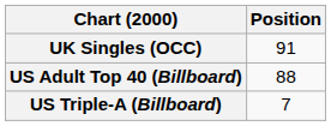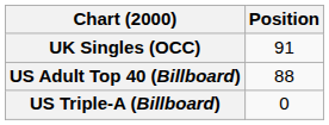US Triple-A (Billboard) | Position: 7 -> 0
